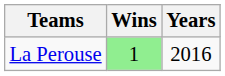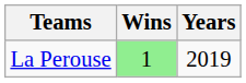La Perouse | Years: 2016 -> 2019
